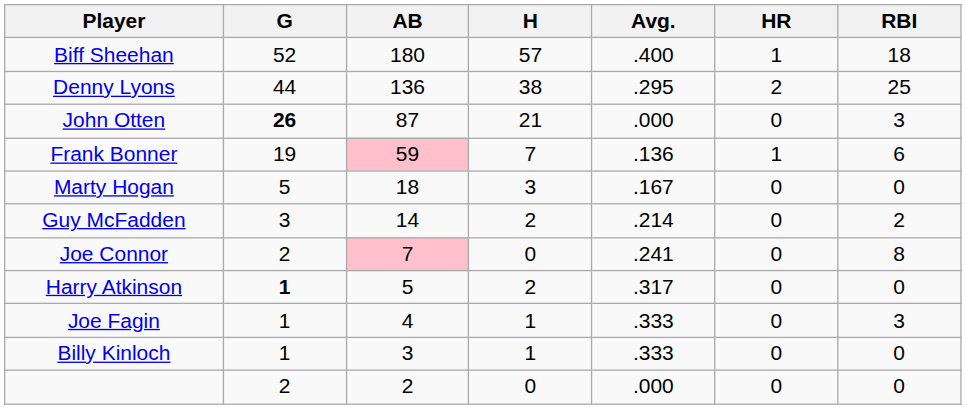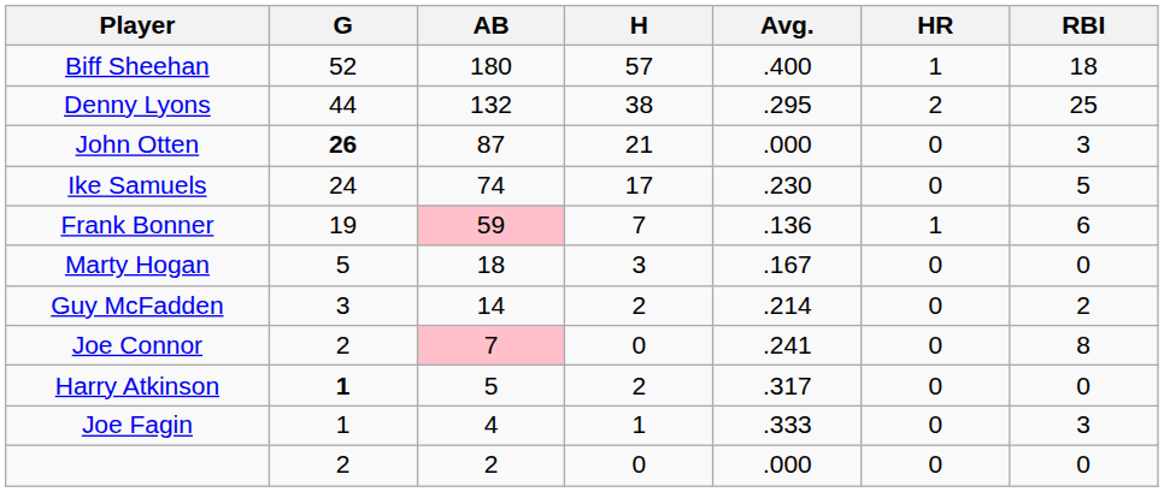Denny Lyons | AB: 136 -> 132
+ row: Ike Samuels | 24 | 74 | 17 | .230 | 0 | 5
- row: Billy Kinloch | 1 | 3 | 1 | .333 | 0 | 0
